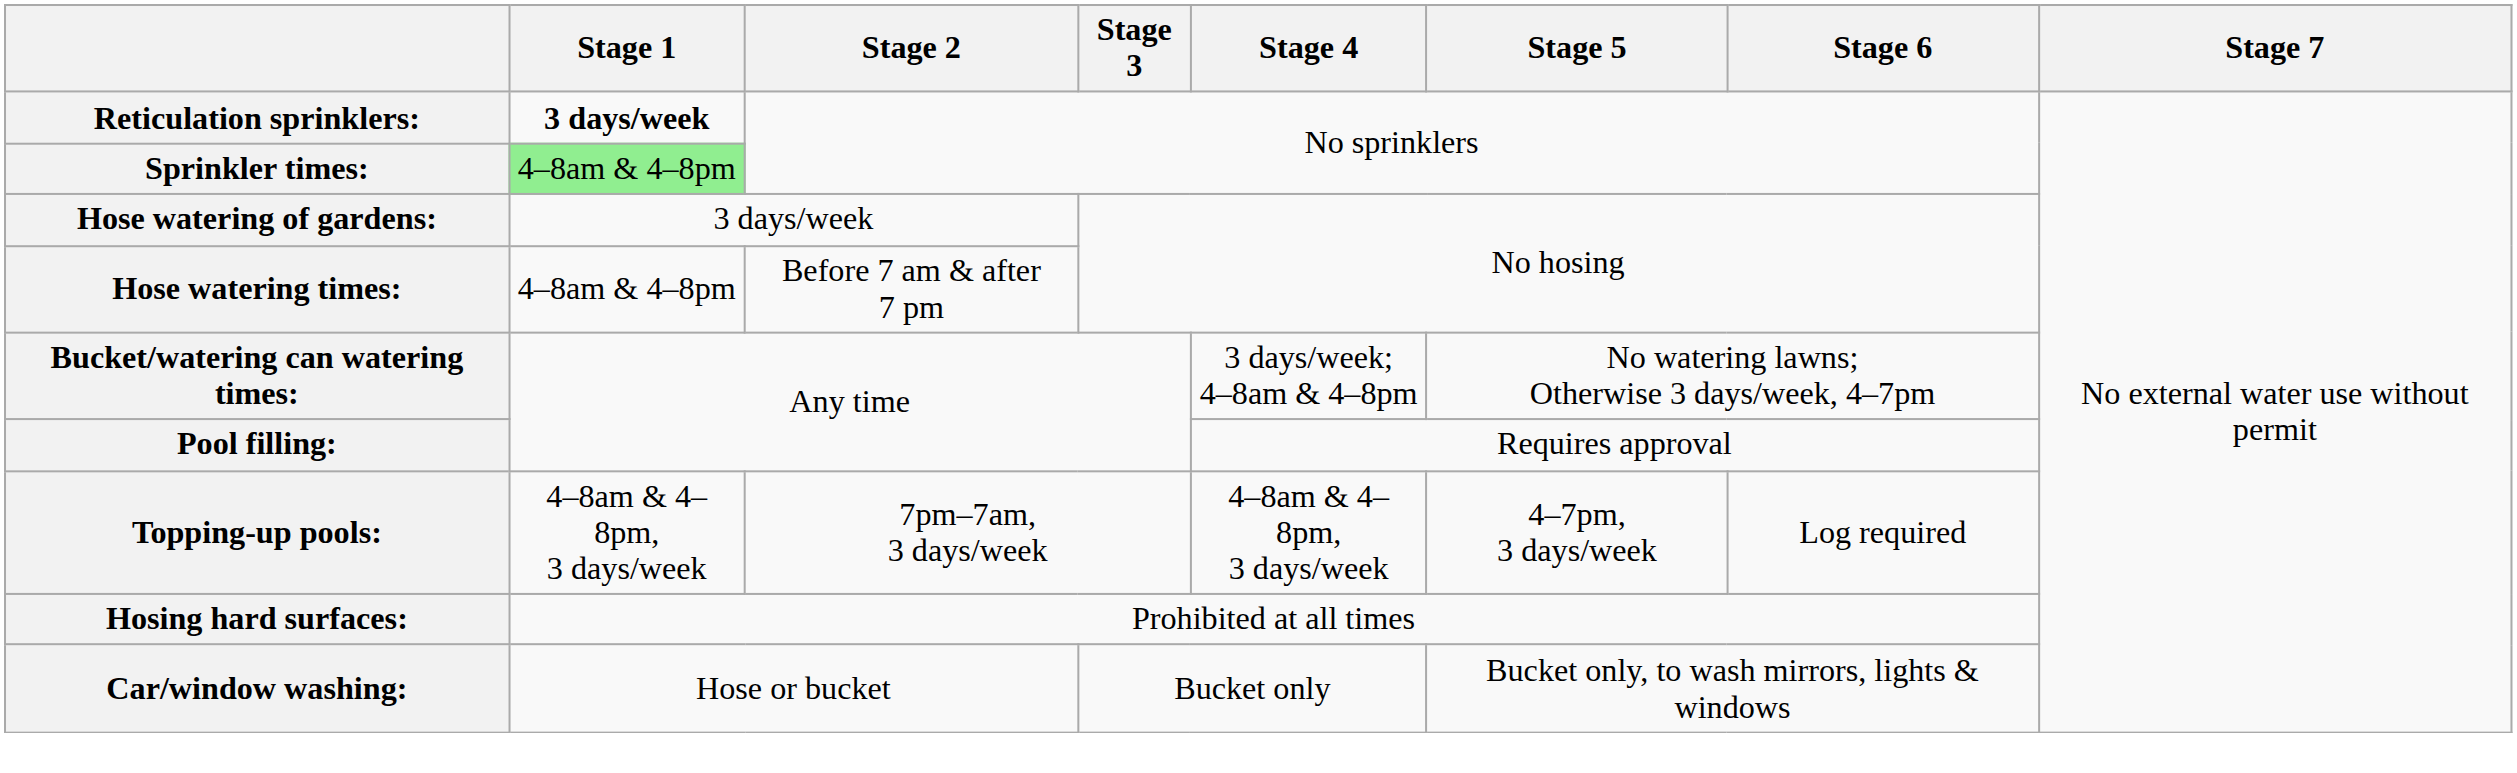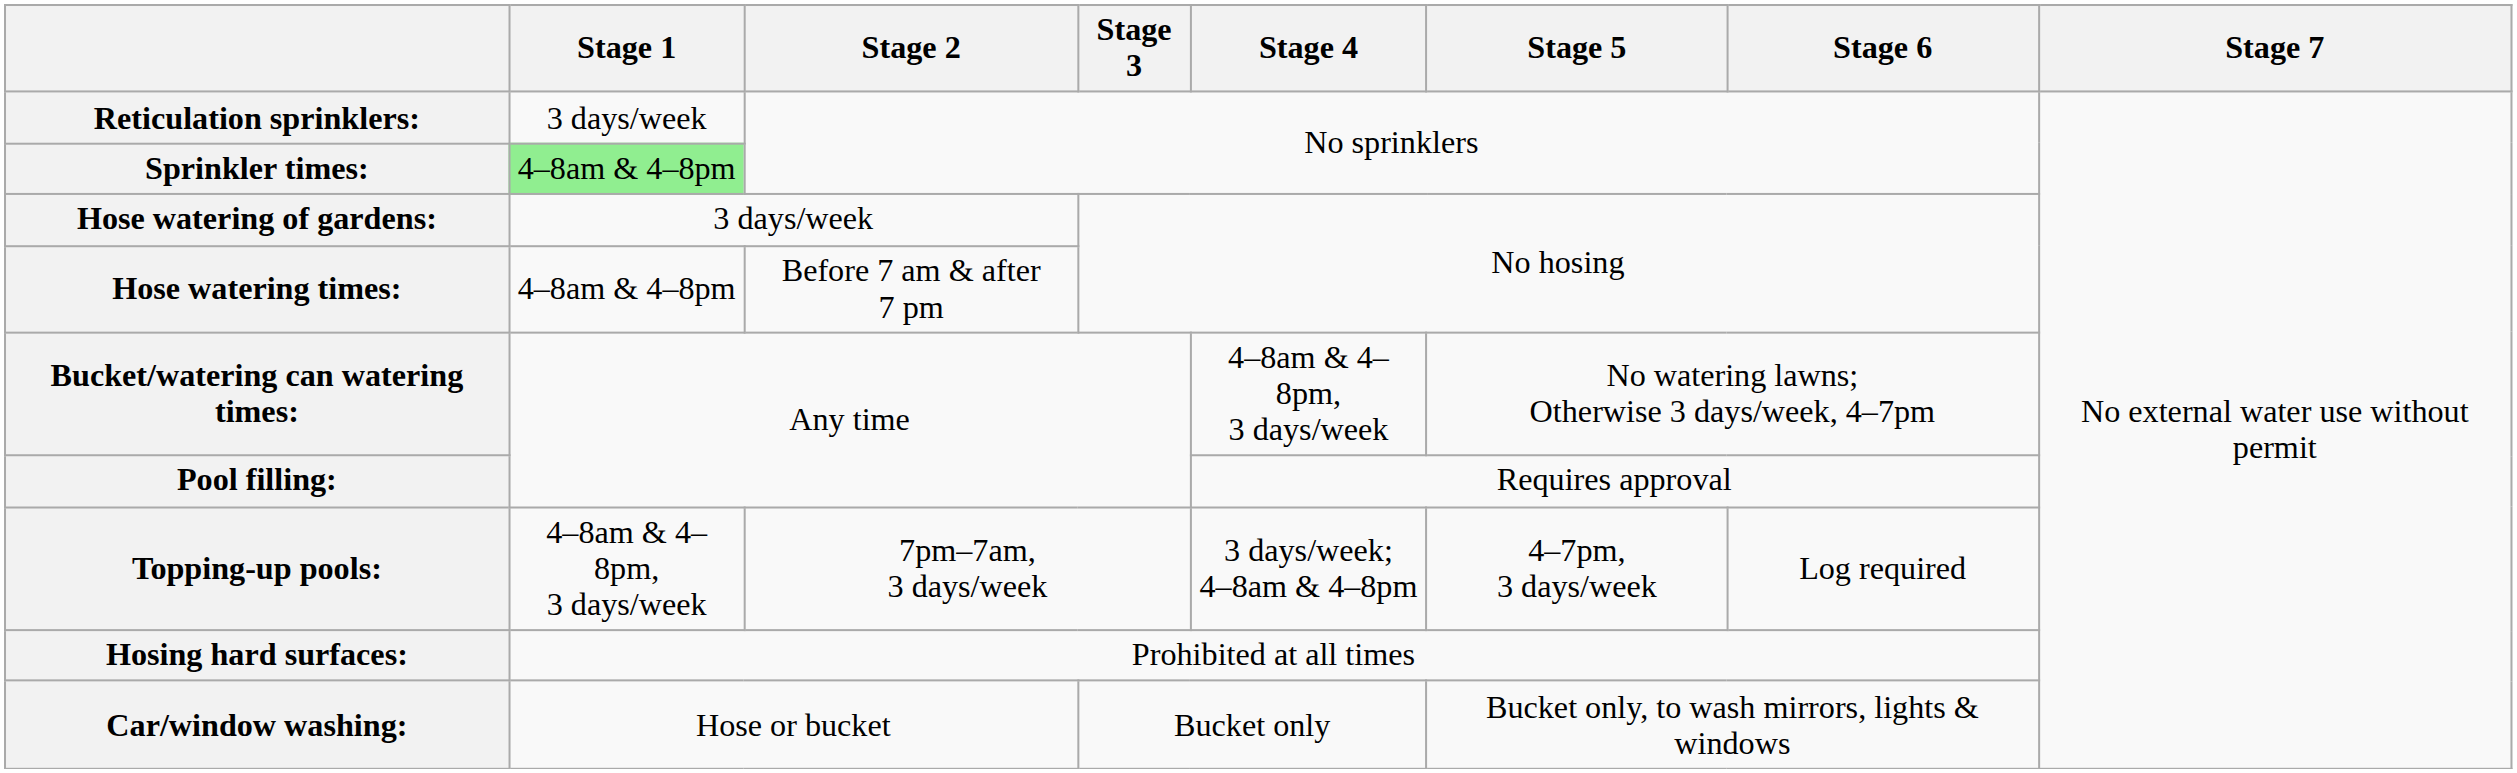Reticulation sprinklers: | Stage 1: bold -> normal
Bucket/watering can watering times: | Stage 4: 3 days/week; 4–8am & 4–8pm -> 4–8am & 4–8pm, 3 days/week
Topping-up pools: | Stage 4: 4–8am & 4–8pm, 3 days/week -> 3 days/week; 4–8am & 4–8pm
